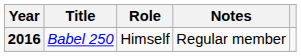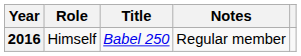columns swapped: Title <-> Role
